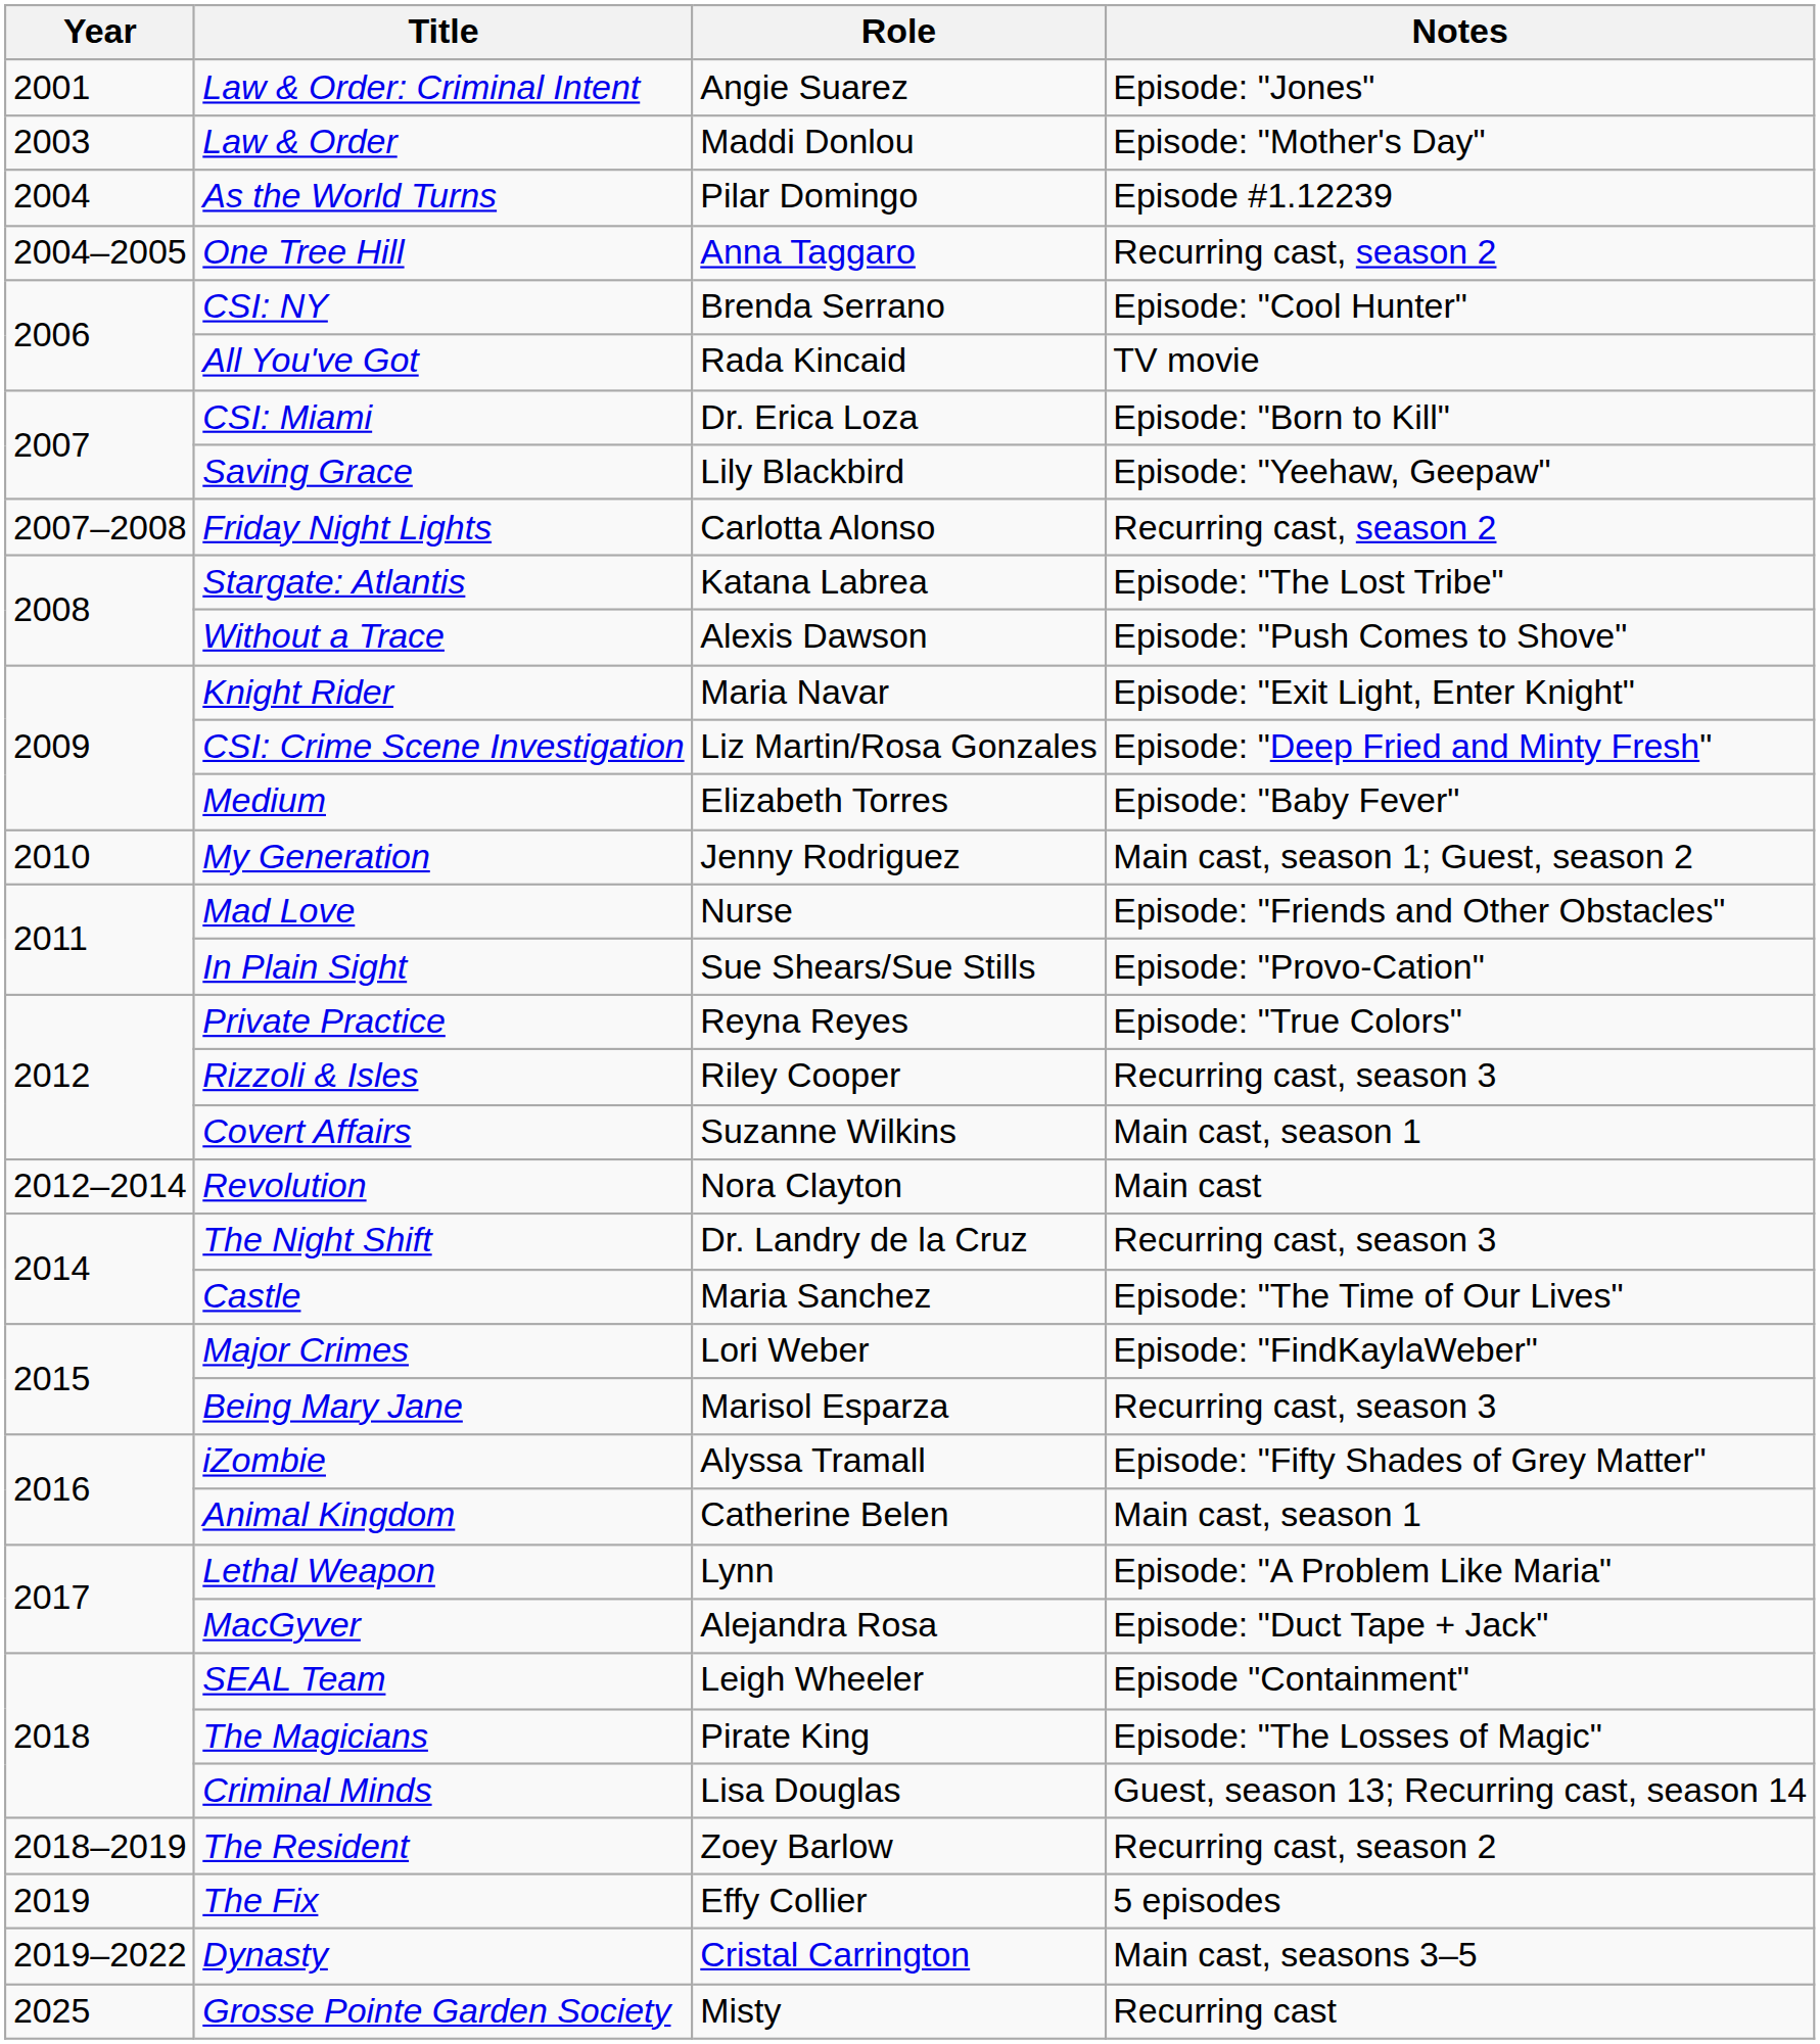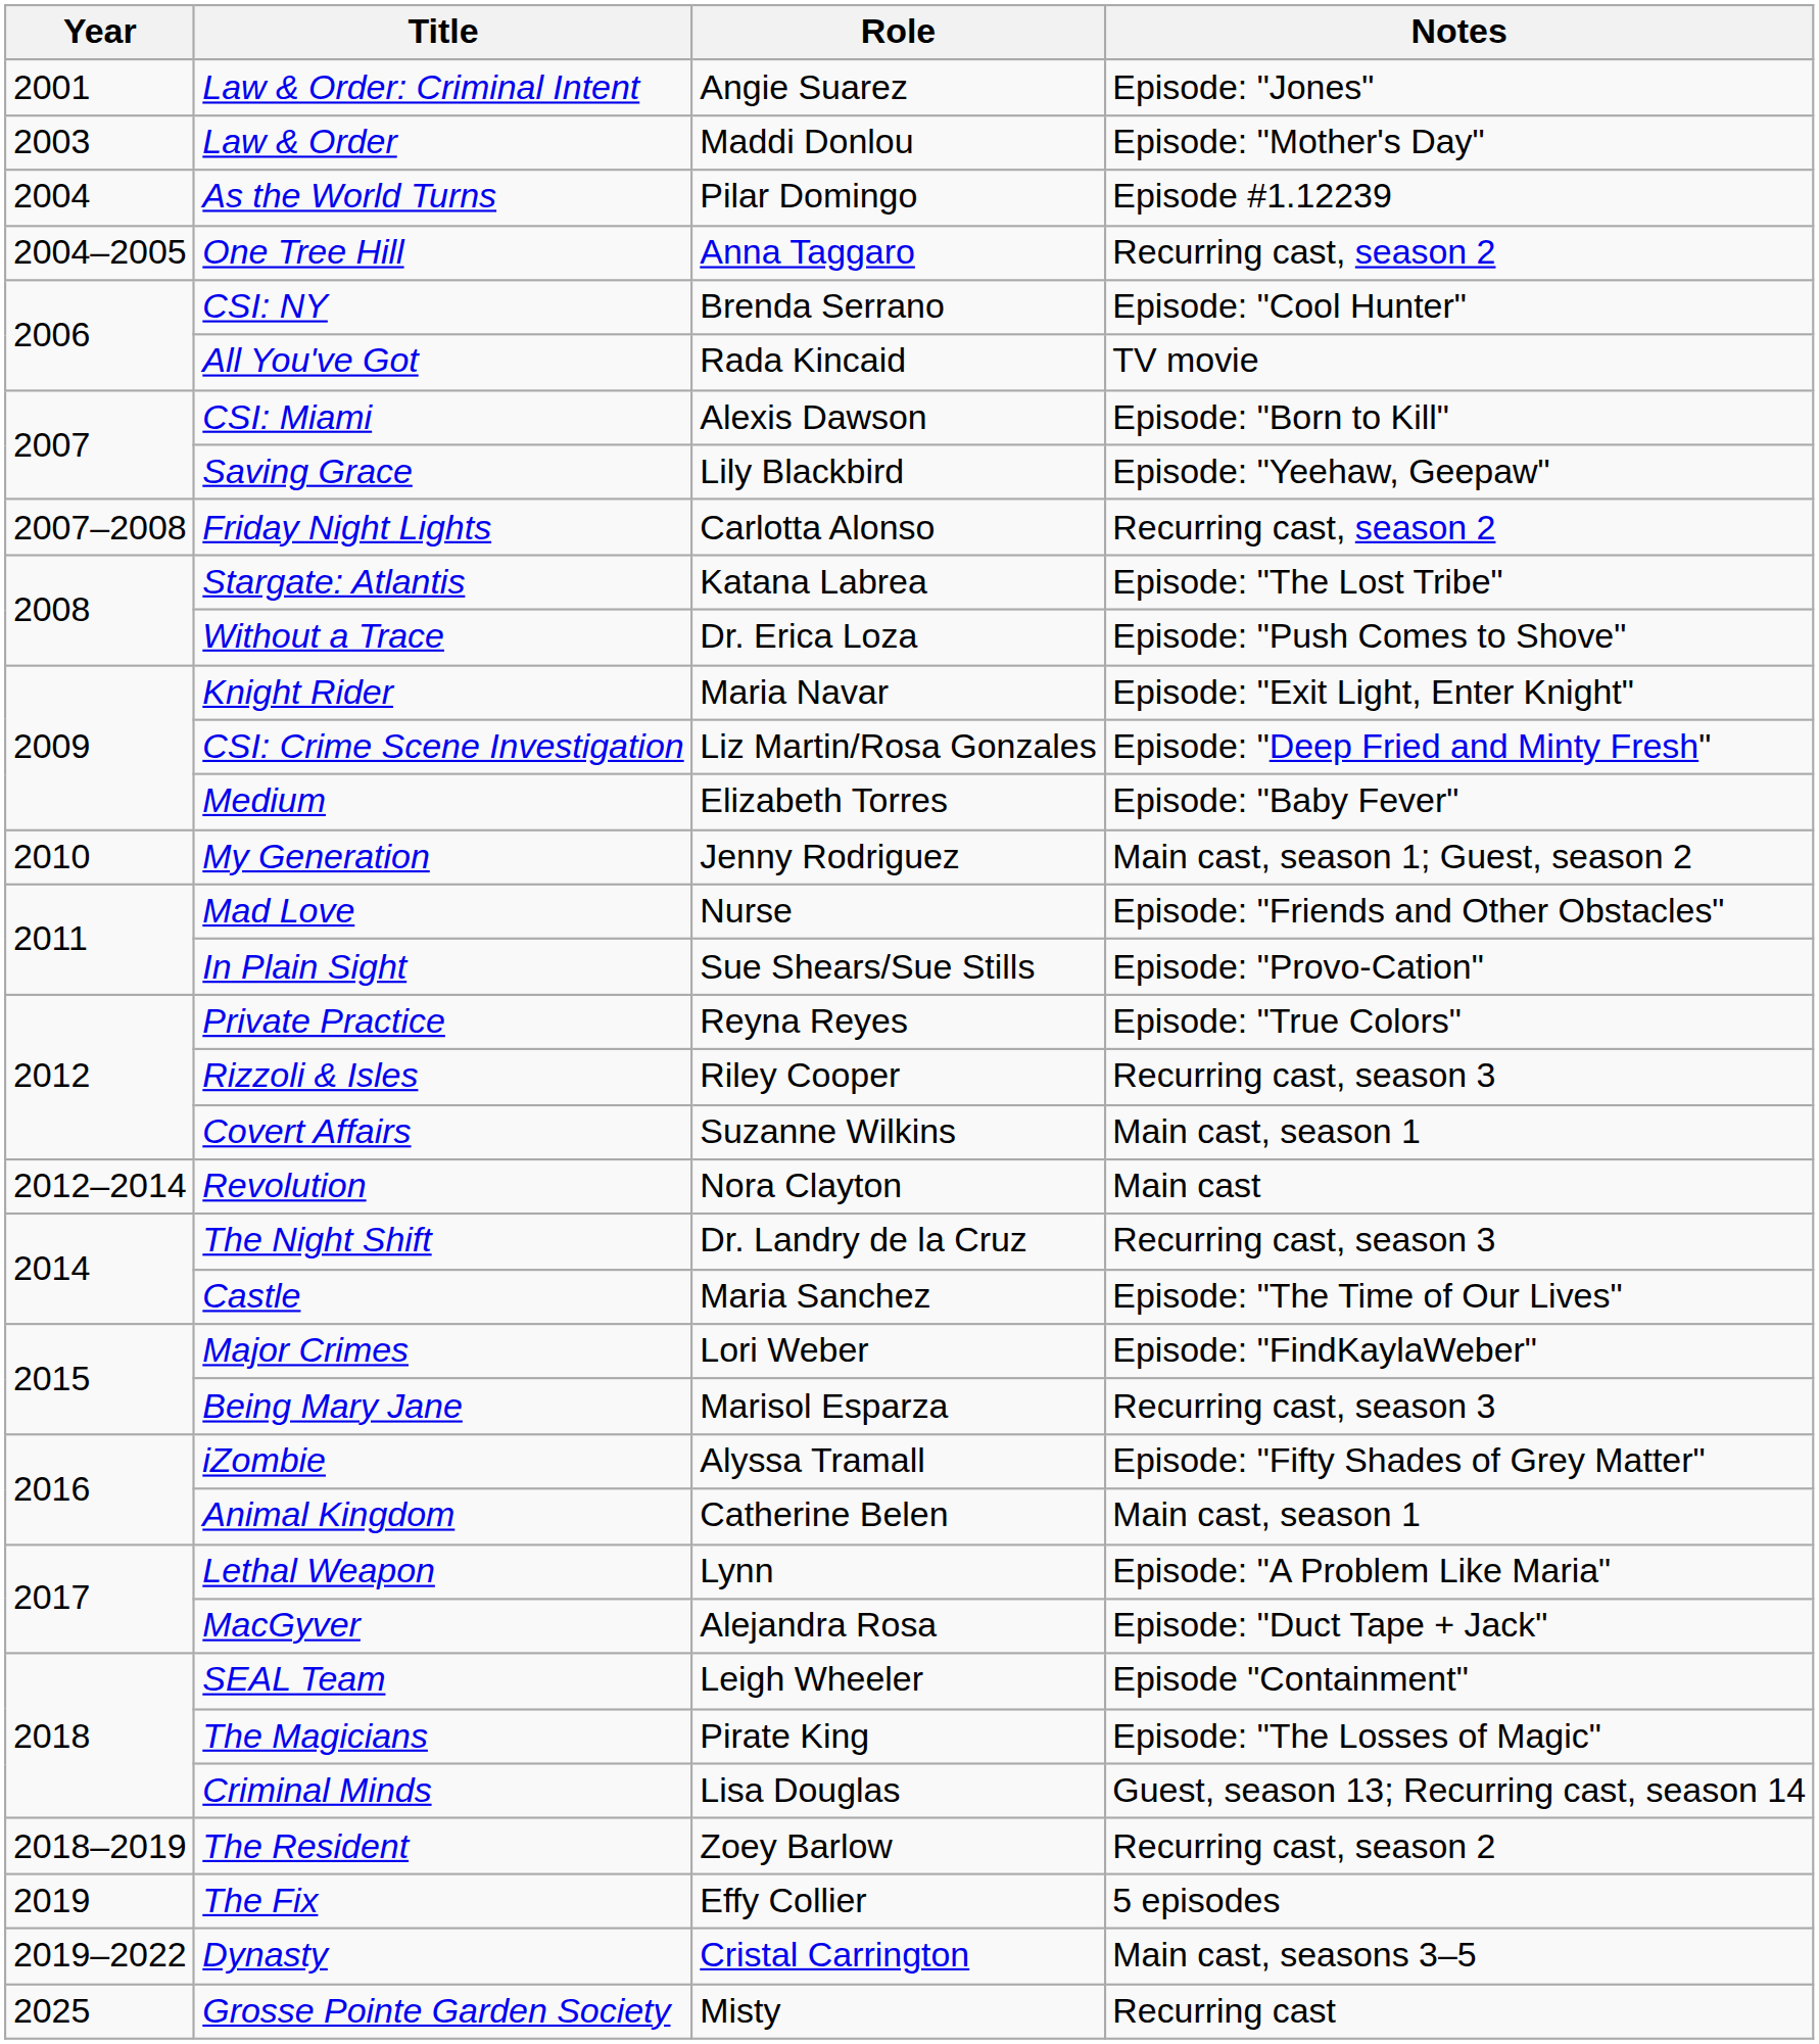CSI: Miami | Role: Dr. Erica Loza -> Alexis Dawson
Without a Trace | Role: Alexis Dawson -> Dr. Erica Loza
